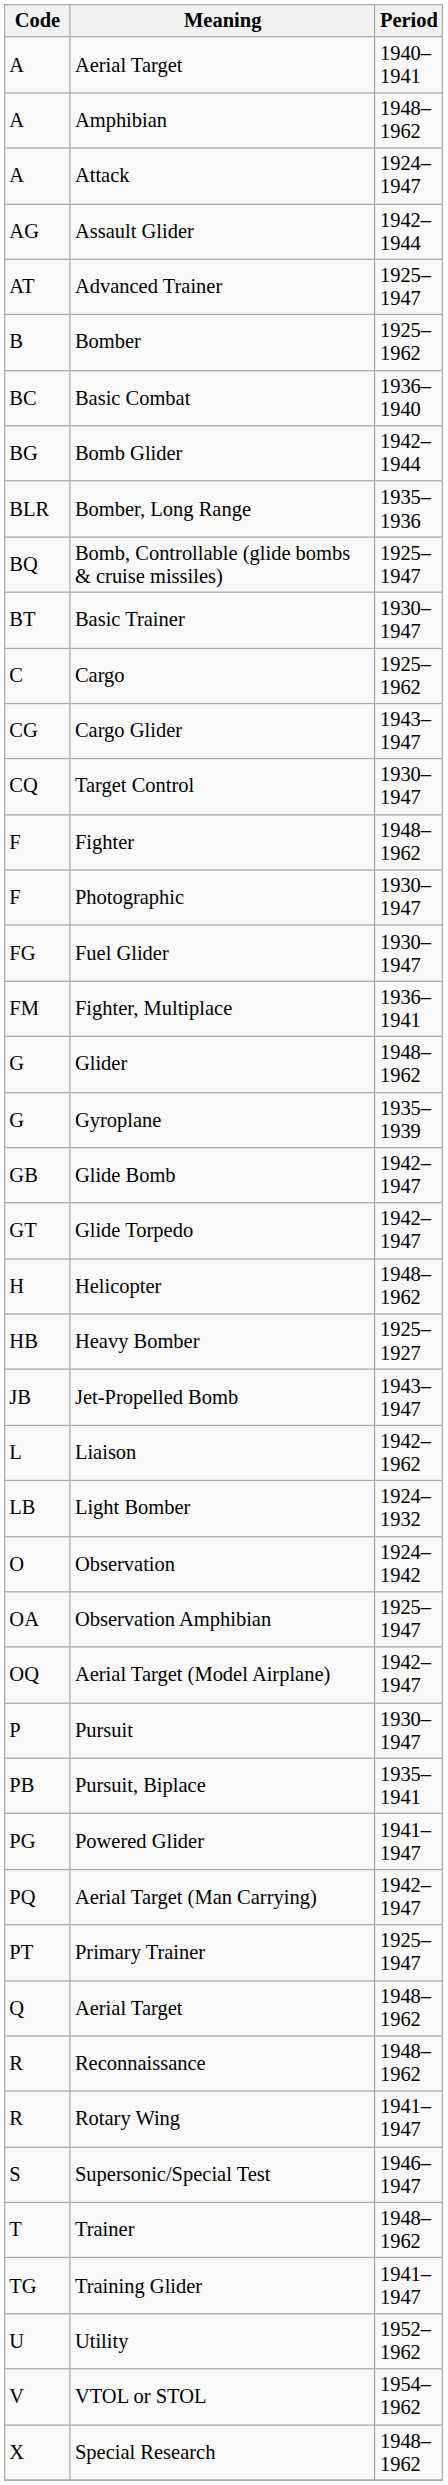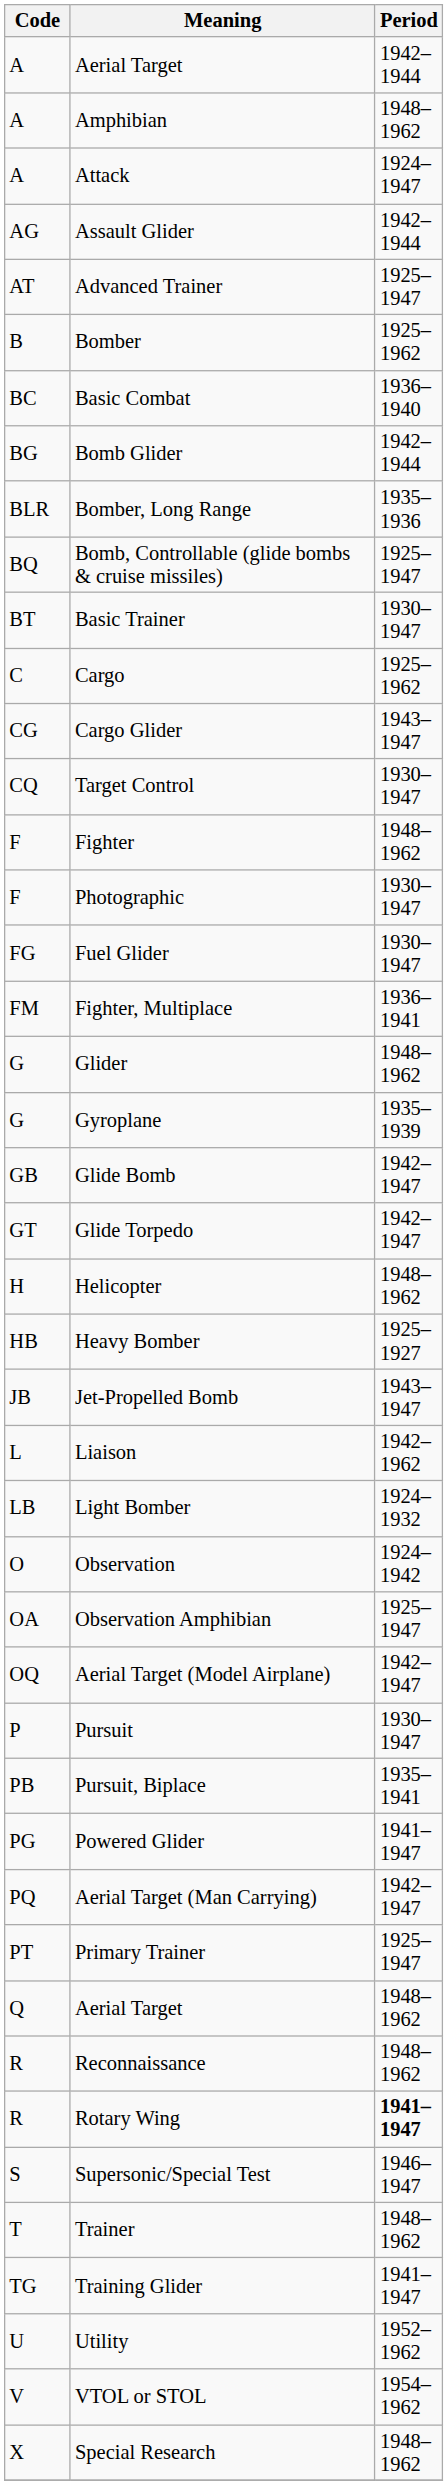A / Aerial Target | Period: 1940–1941 -> 1942–1944
Rotary Wing | Period: normal -> bold
